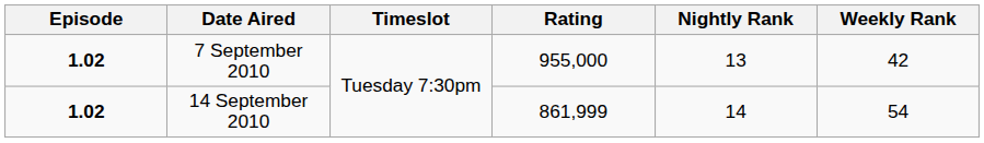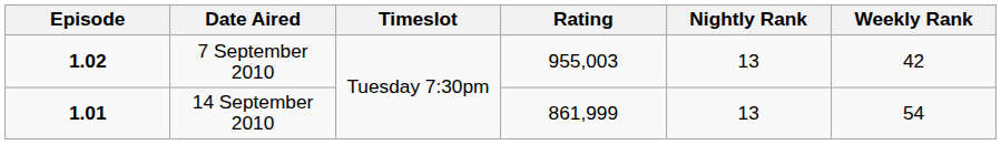7 September 2010 | Rating: 955,000 -> 955,003
14 September 2010 | Episode: 1.02 -> 1.01
14 September 2010 | Nightly Rank: 14 -> 13
